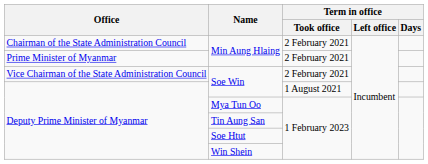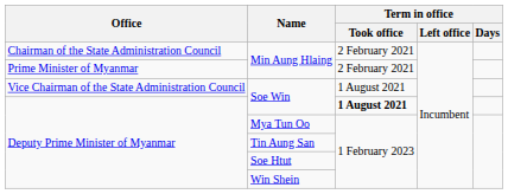Vice Chairman of the State Administration Council / Soe Win | Term in office / Took office: 2 February 2021 -> 1 August 2021
Deputy Prime Minister of Myanmar / Soe Win | Term in office / Took office: normal -> bold
